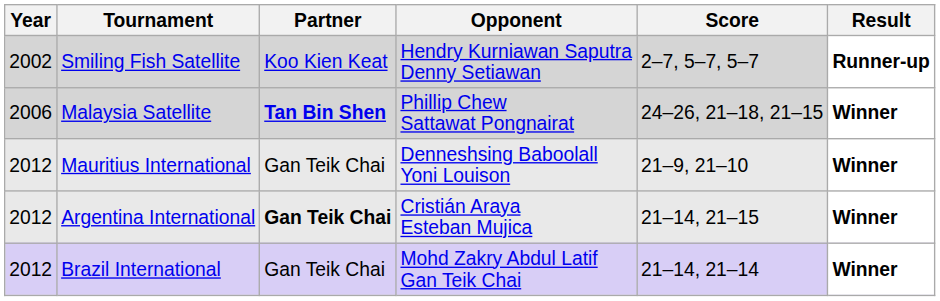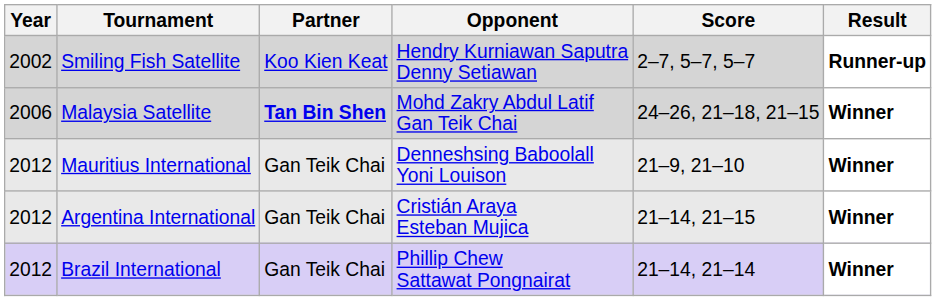Malaysia Satellite | Opponent: Phillip Chew Sattawat Pongnairat -> Mohd Zakry Abdul Latif Gan Teik Chai
Argentina International | Partner: bold -> normal
Brazil International | Opponent: Mohd Zakry Abdul Latif Gan Teik Chai -> Phillip Chew Sattawat Pongnairat
